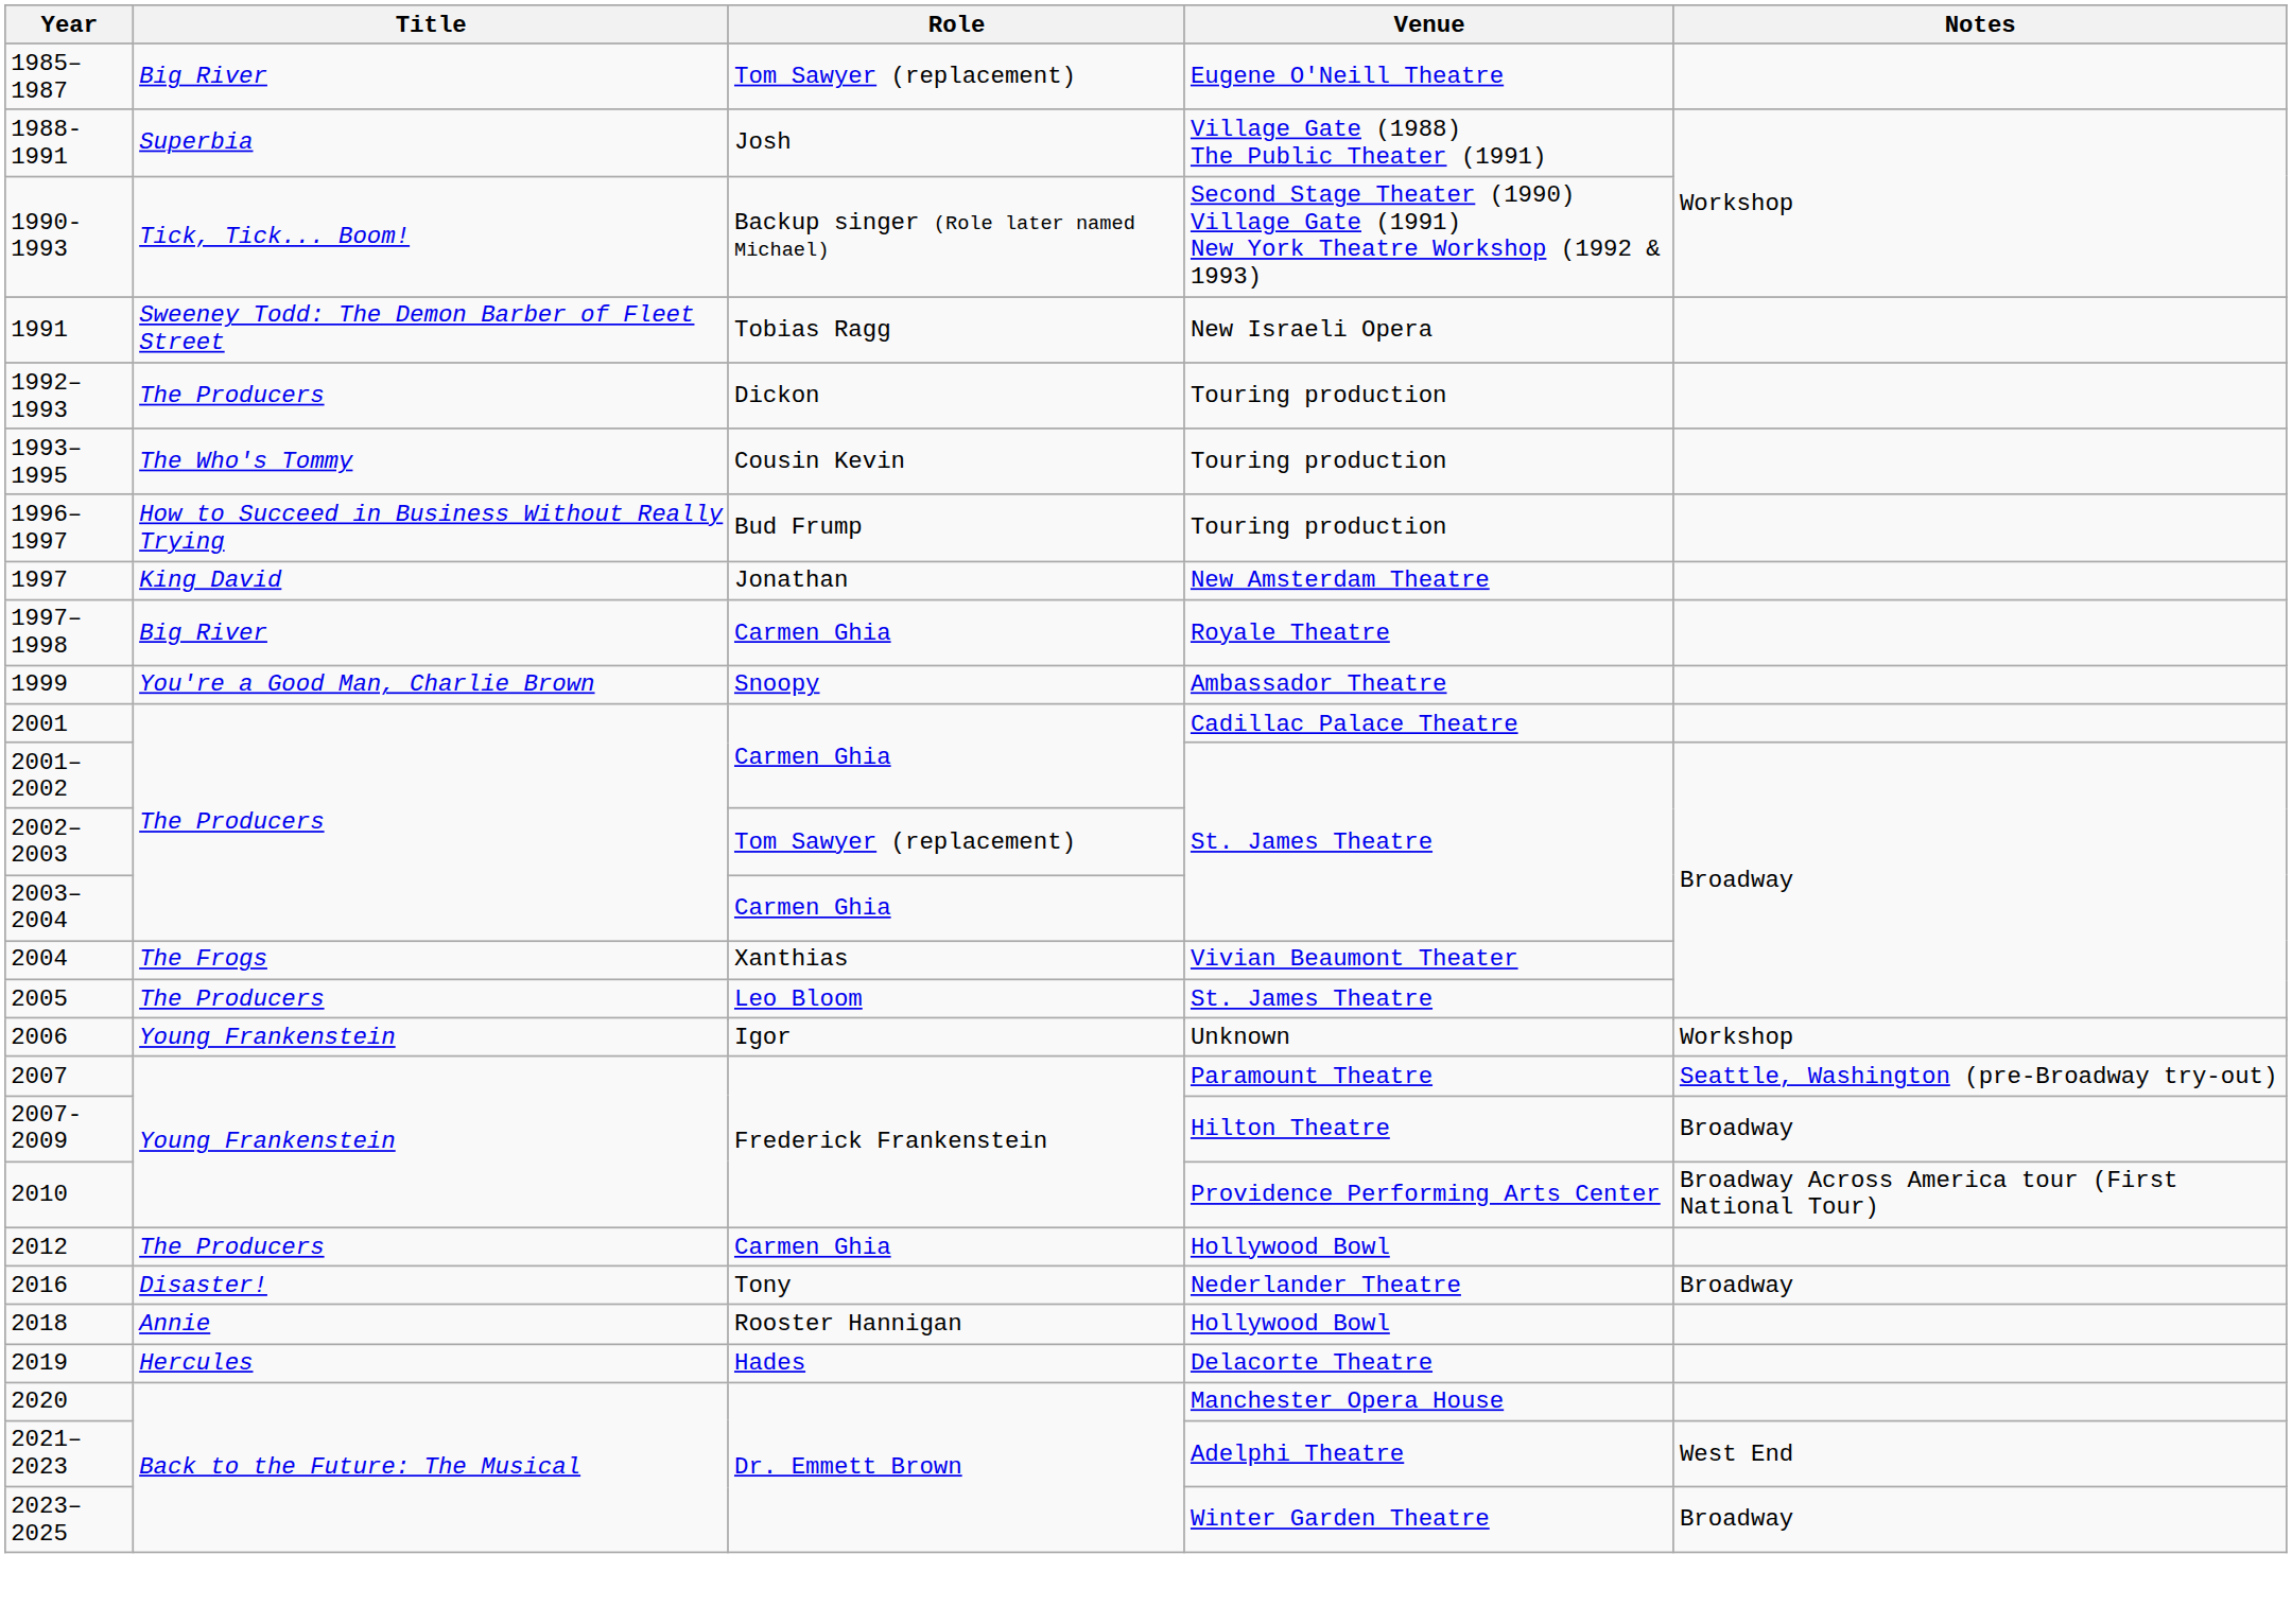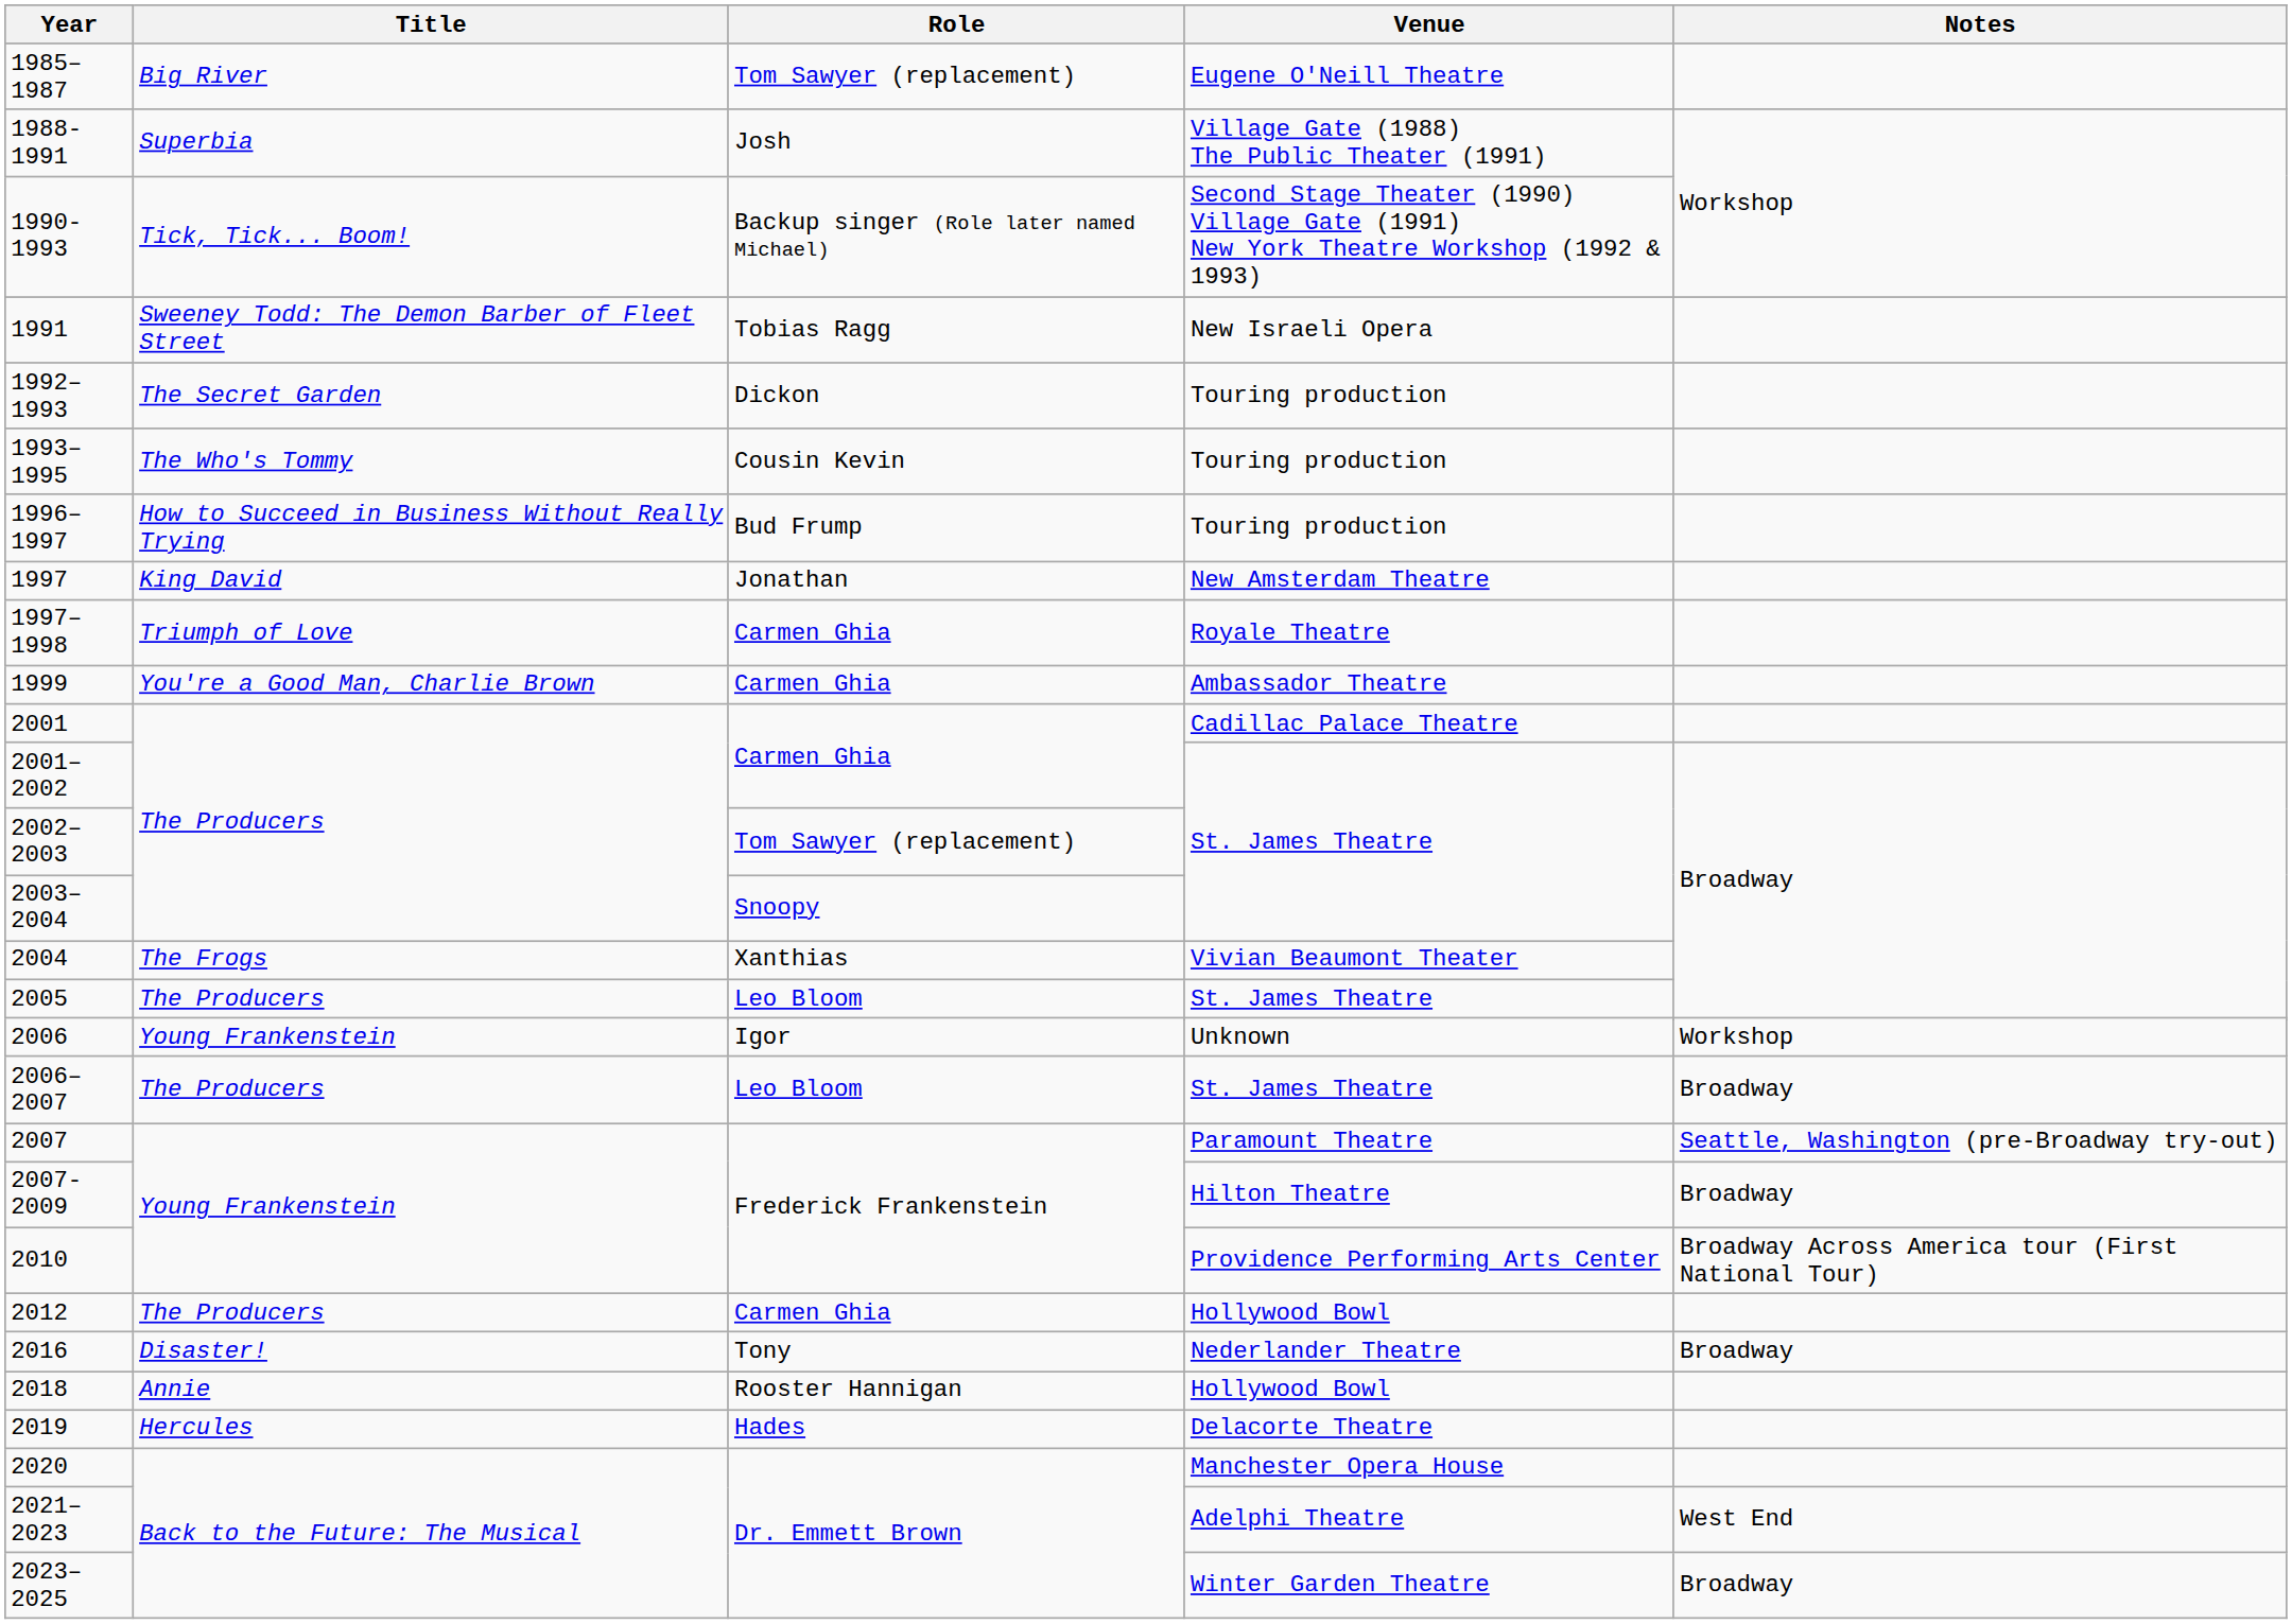1992–1993 | Title: The Producers -> The Secret Garden
1997–1998 | Title: Big River -> Triumph of Love
1999 | Role: Snoopy -> Carmen Ghia
2003–2004 | Role: Carmen Ghia -> Snoopy
+ row: 2006–2007 | The Producers | Leo Bloom | St. James Theatre | Broadway
